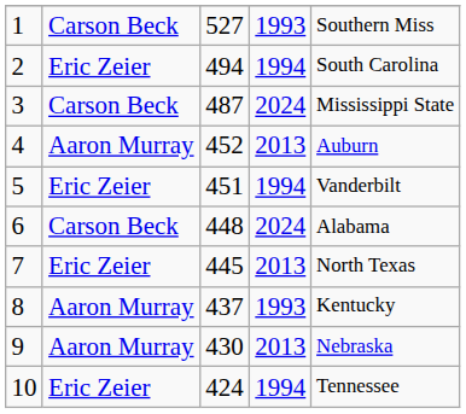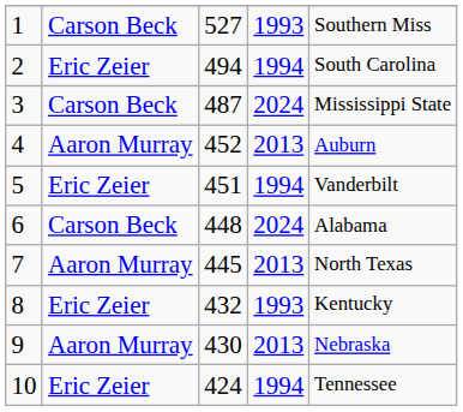7 | column 2: Eric Zeier -> Aaron Murray
8 | column 2: Aaron Murray -> Eric Zeier
8 | column 3: 437 -> 432
